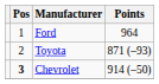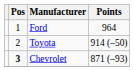Toyota | Points: 871 (–93) -> 914 (–50)
Chevrolet | Points: 914 (–50) -> 871 (–93)
